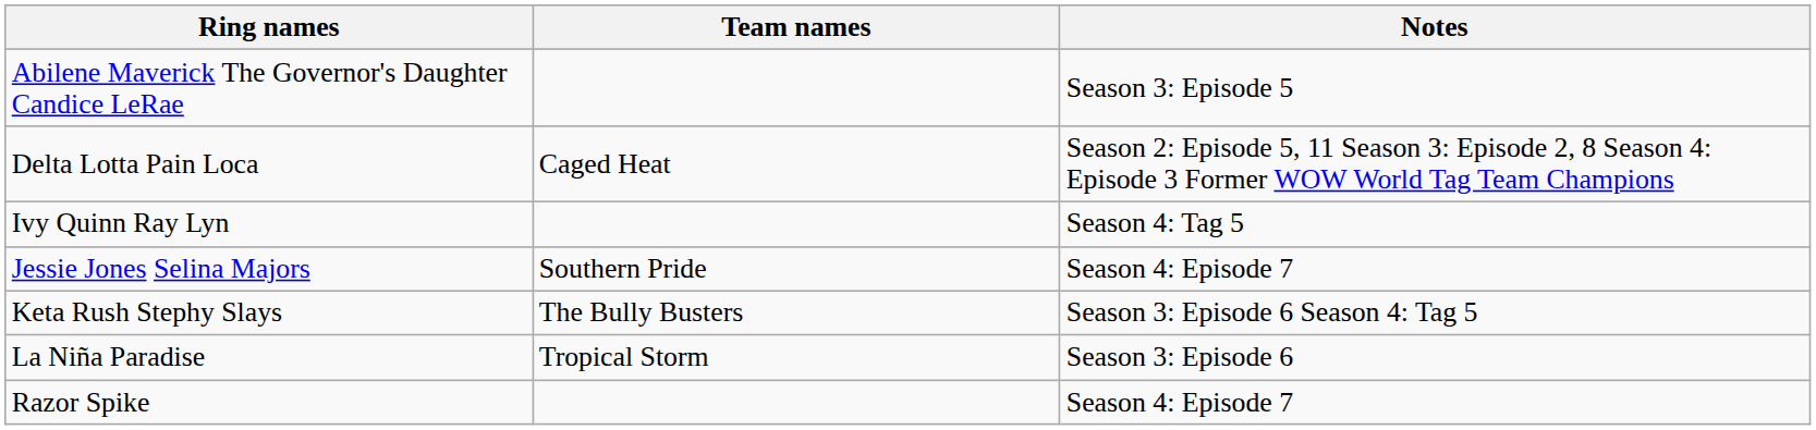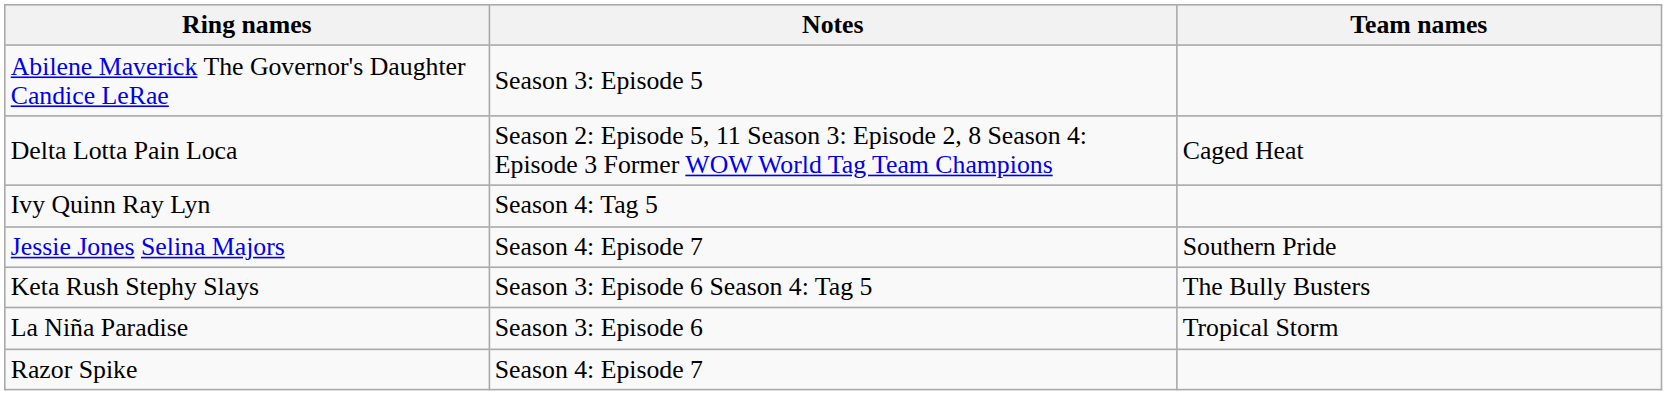columns swapped: Team names <-> Notes
